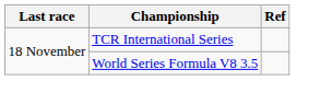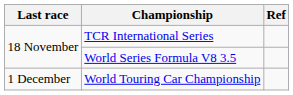+ row: 1 December | World Touring Car Championship
